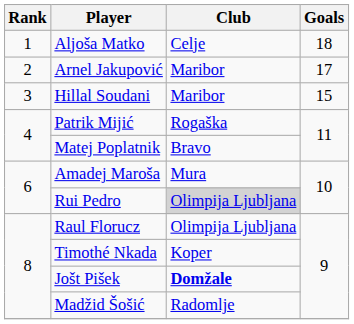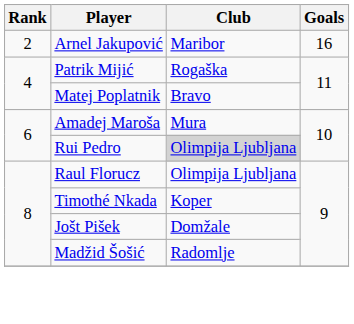- row: 1 | Aljoša Matko | Celje | 18
Arnel Jakupović | Goals: 17 -> 16
- row: 3 | Hillal Soudani | Maribor | 15
Jošt Pišek | Club: bold -> normal
